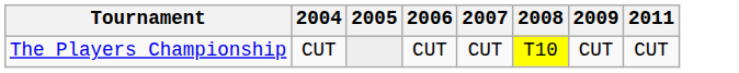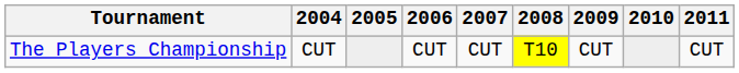+ column: 2010
